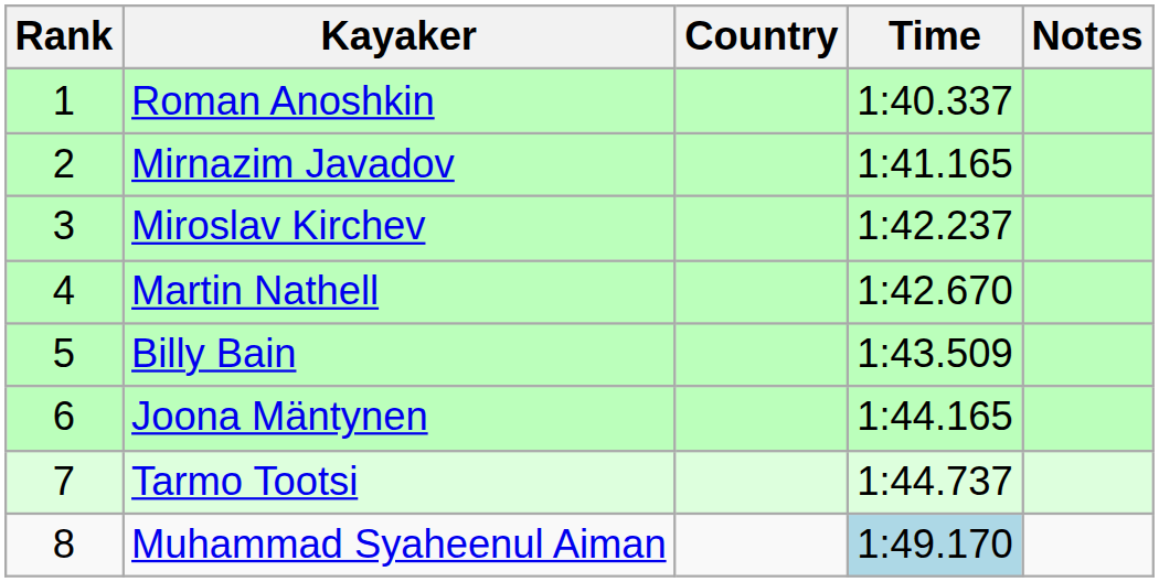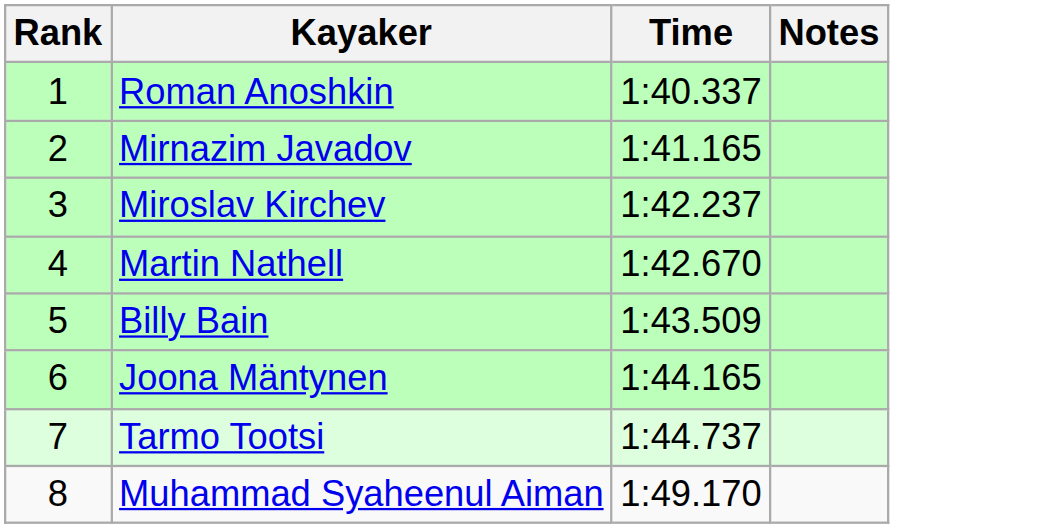- column: Country
Muhammad Syaheenul Aiman | Time: lightblue background -> no background
